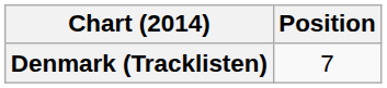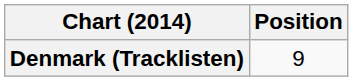Denmark (Tracklisten) | Position: 7 -> 9
